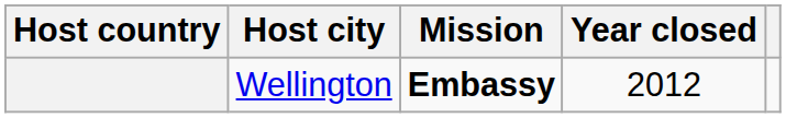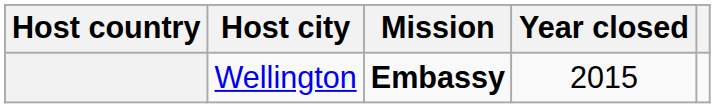Wellington | Year closed: 2012 -> 2015
